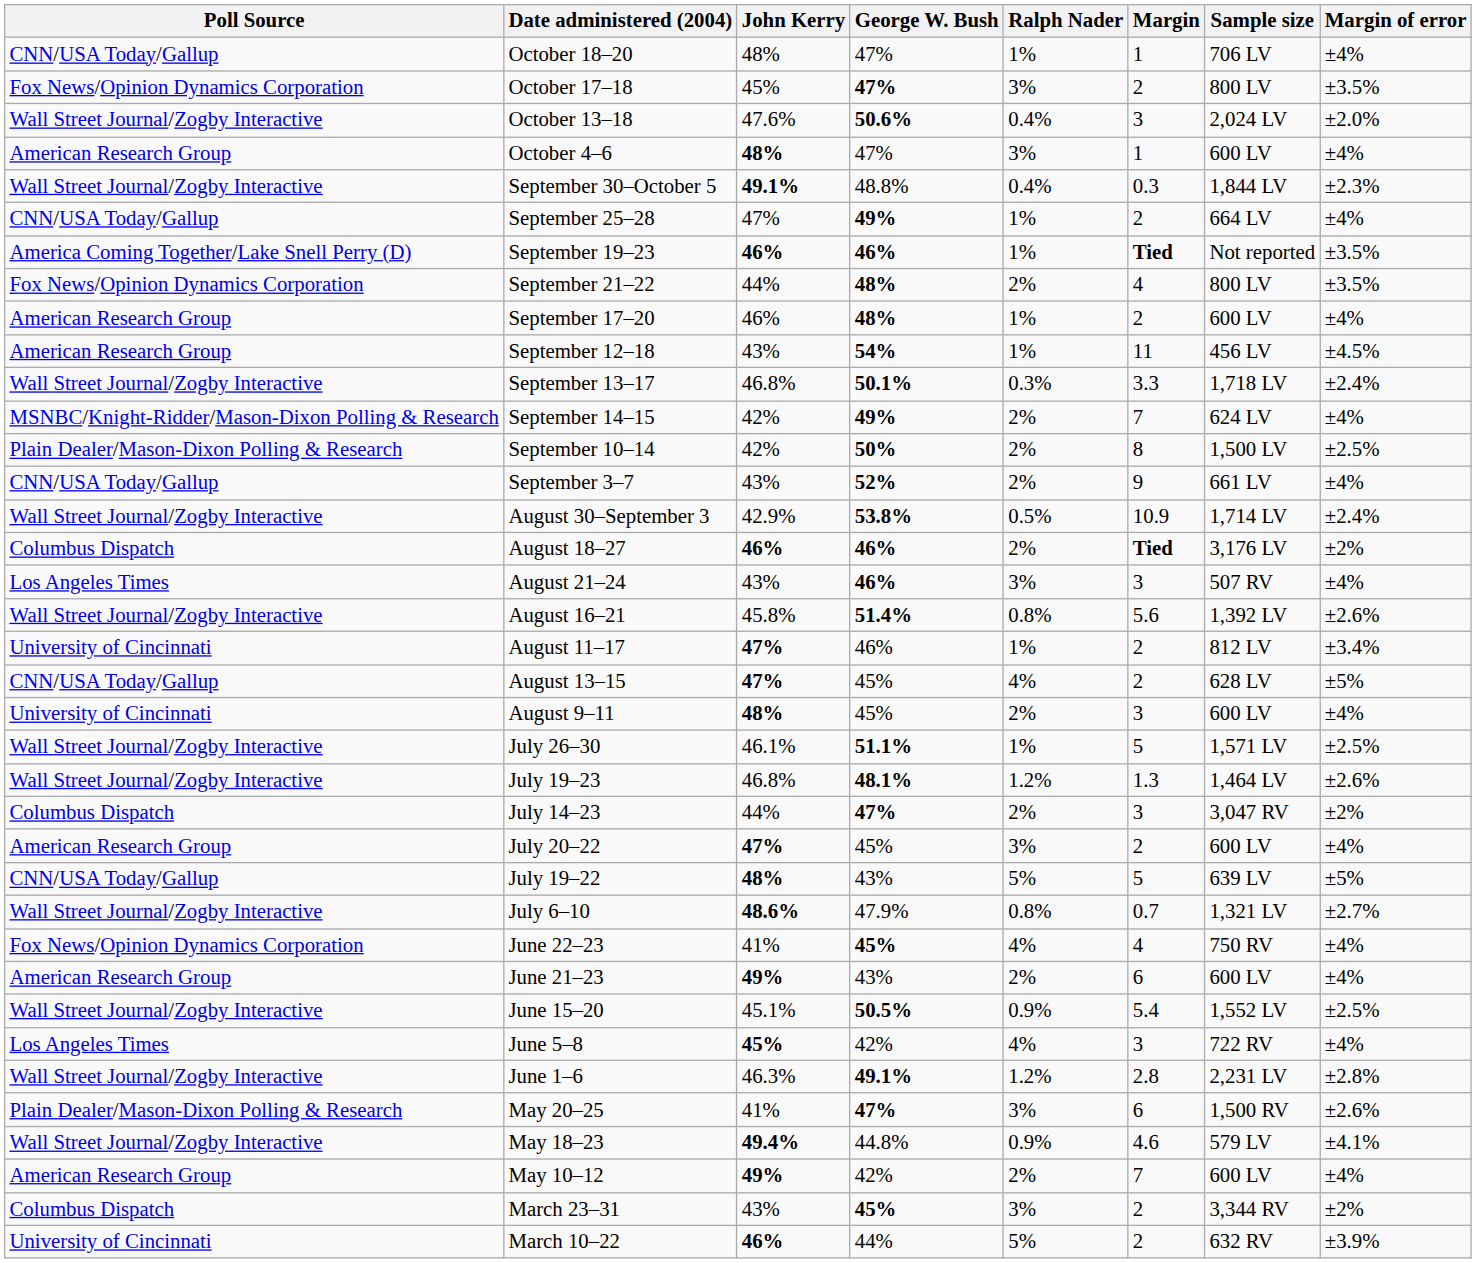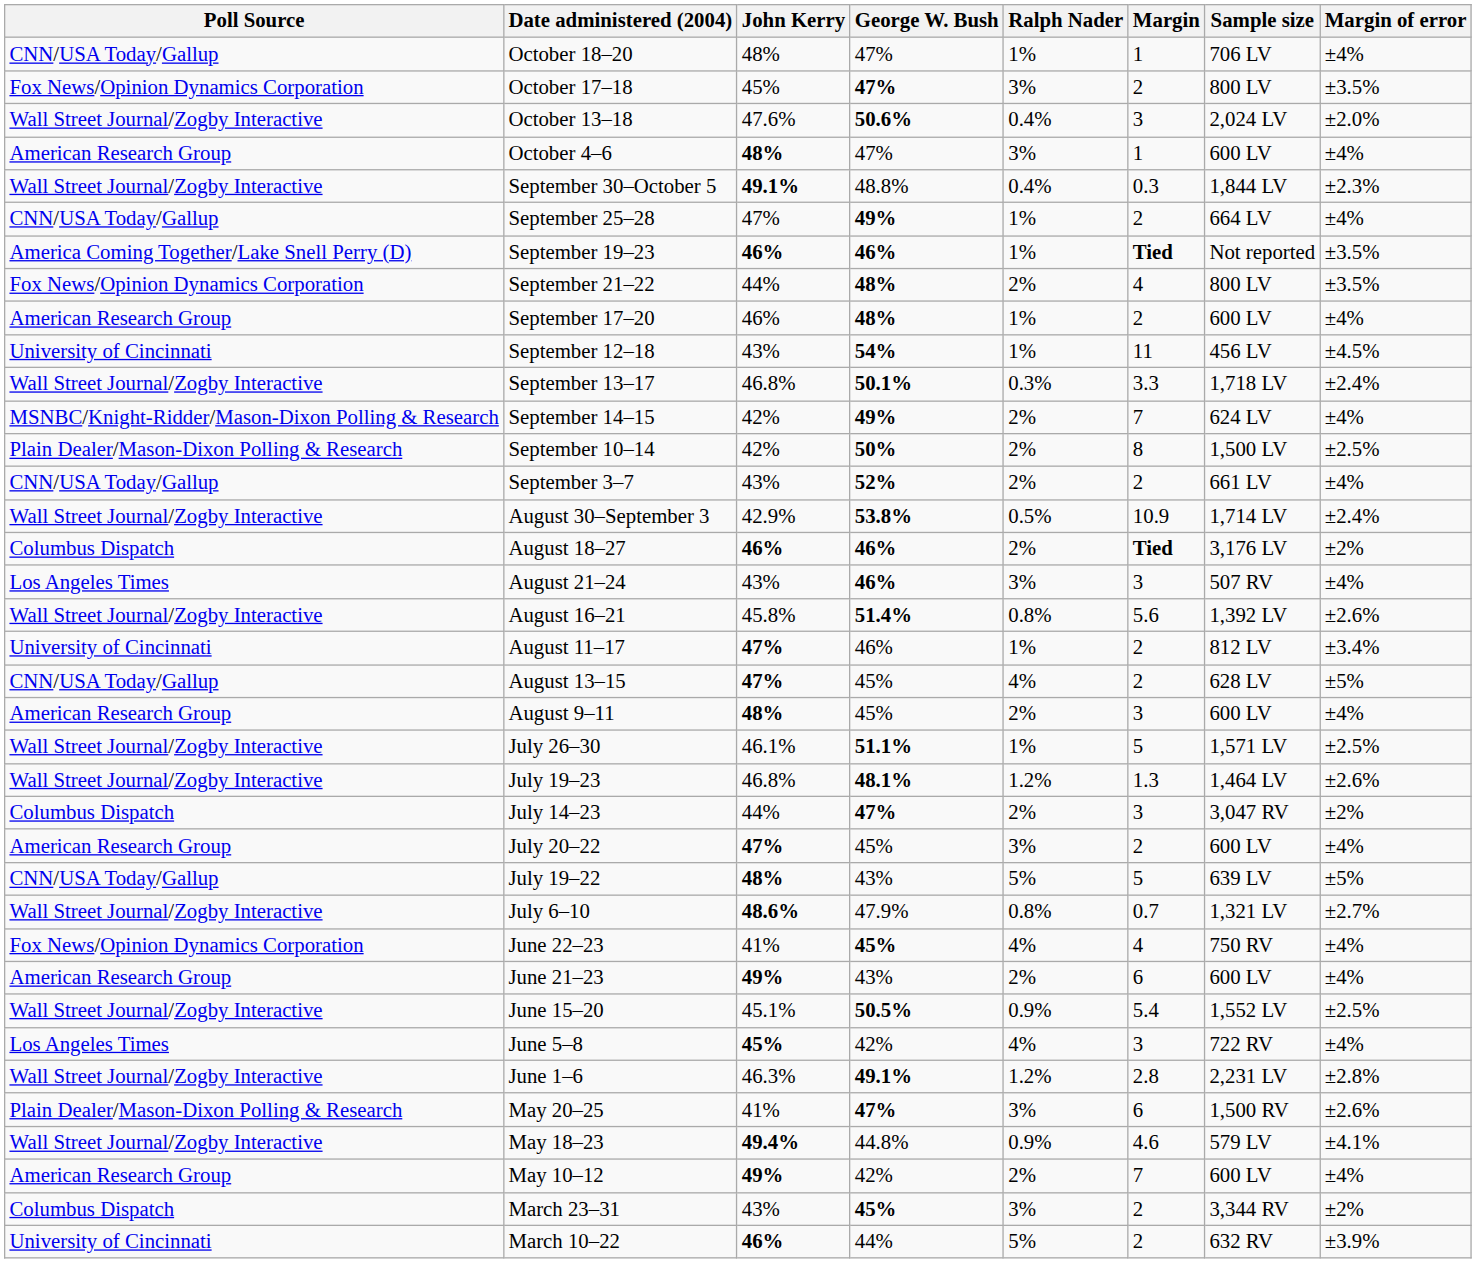September 12–18 | Poll Source: American Research Group -> University of Cincinnati
September 3–7 | Margin: 9 -> 2
August 9–11 | Poll Source: University of Cincinnati -> American Research Group
